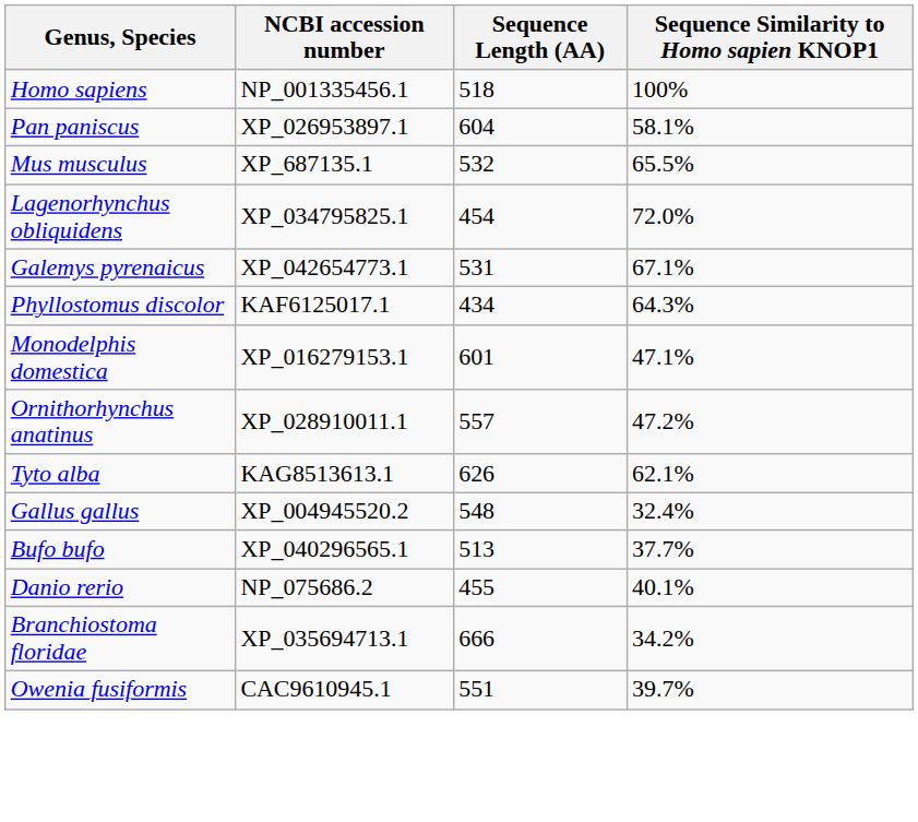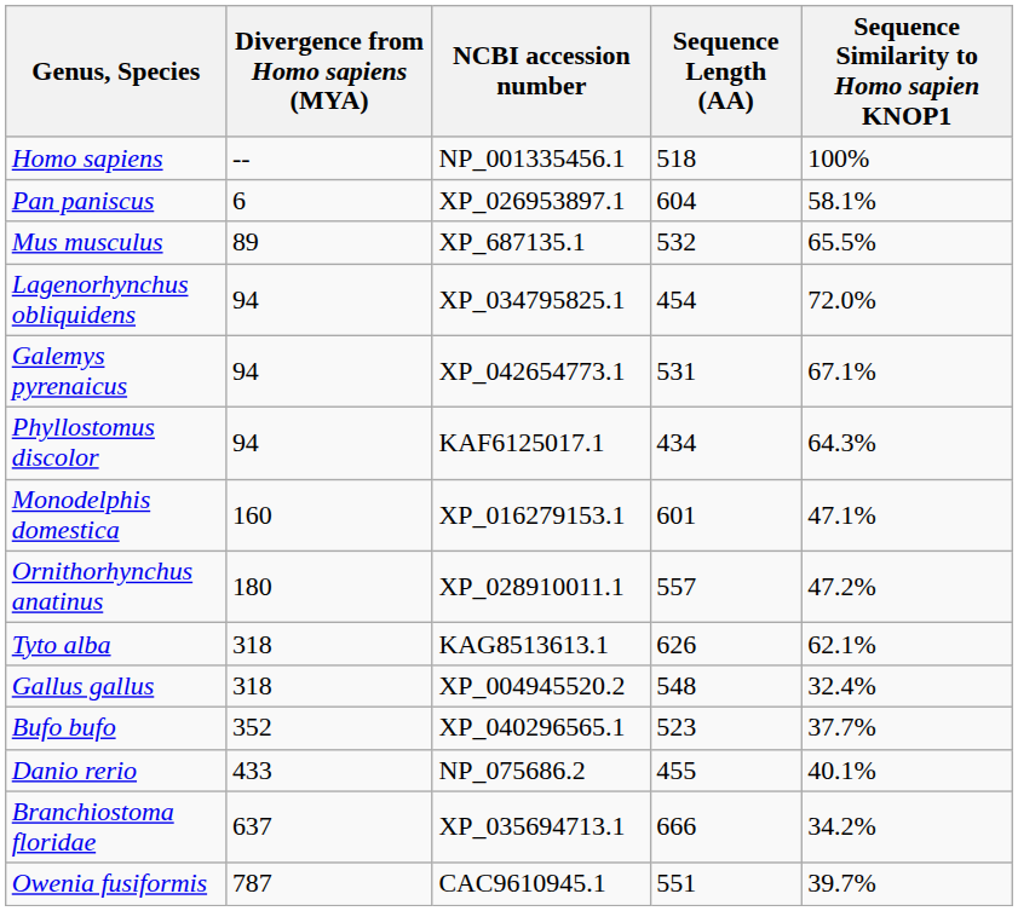+ column: Divergence from Homo sapiens (MYA) | -- | 6 | 89 | 94 | 94 | 94 | 160 | 180 | 318 | 318 | 352 | 433 | 637 | 787
Bufo bufo | Sequence Length (AA): 513 -> 523
